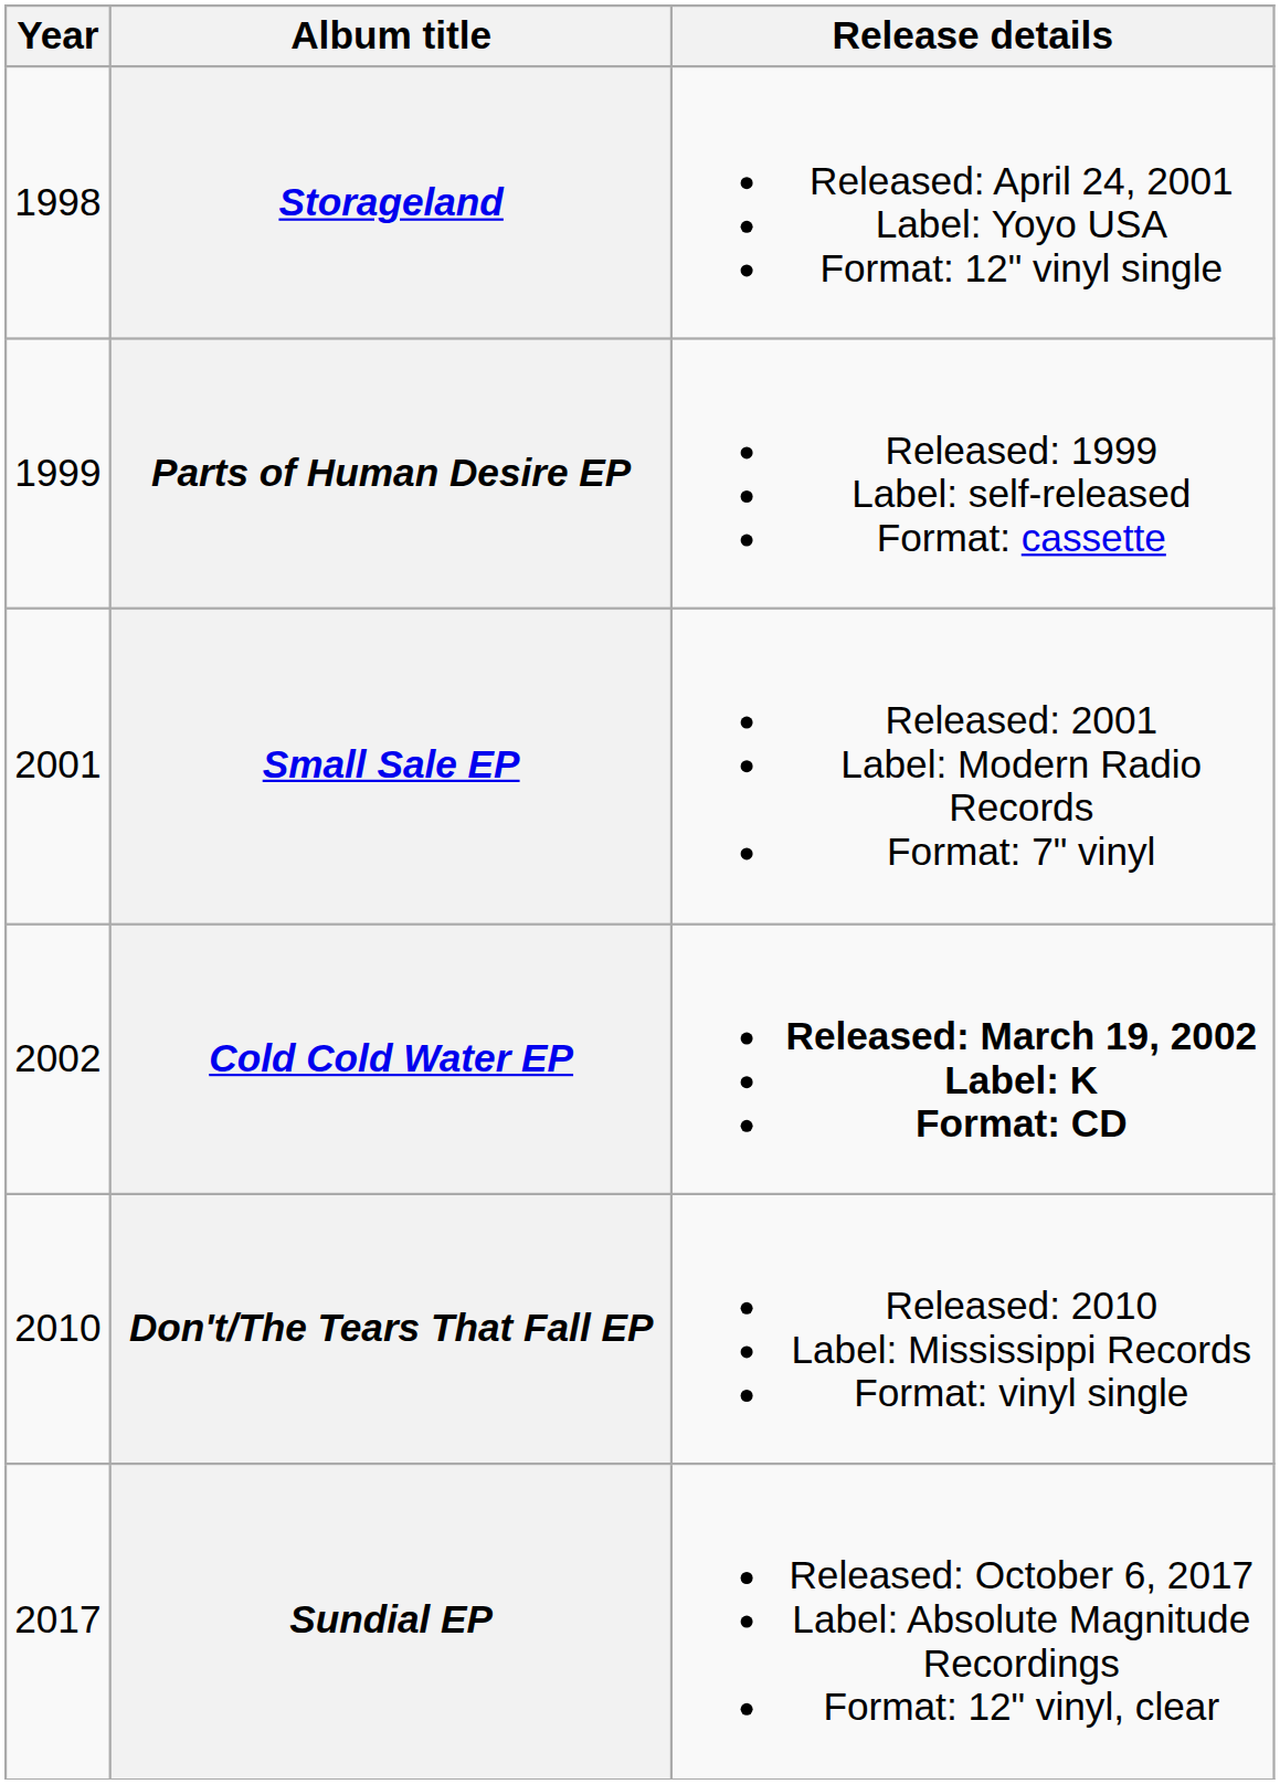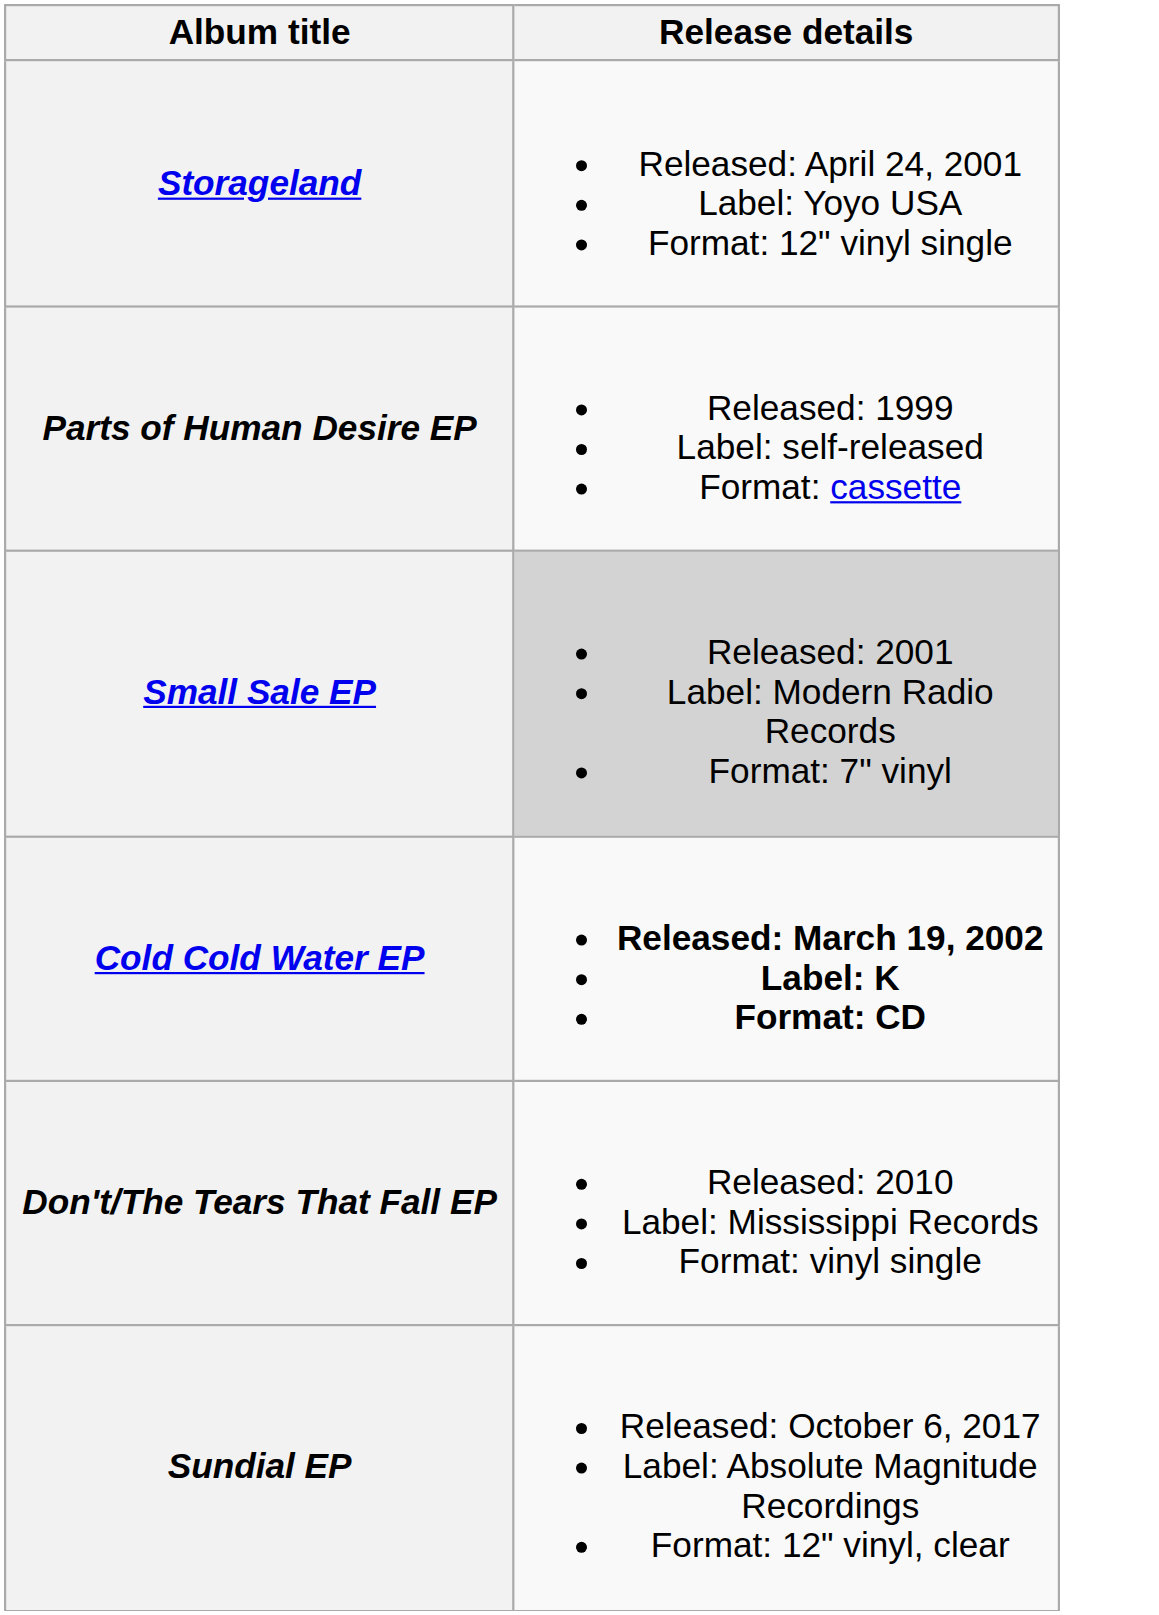- column: Year | 1998 | 1999 | 2001 | 2002 | 2010 | 2017
Small Sale EP | Release details: no background -> lightgrey background
